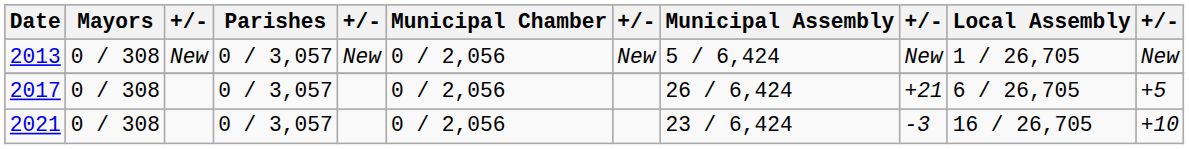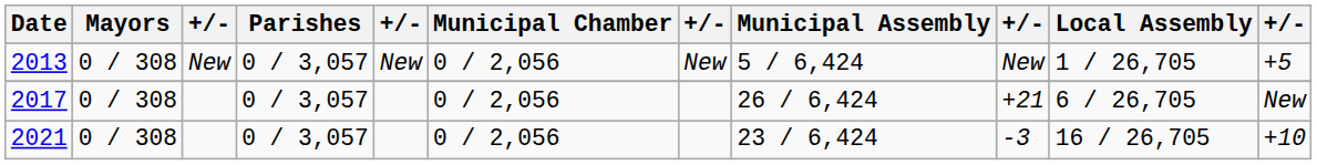2013 | column 11: New -> +5
2017 | column 11: +5 -> New
